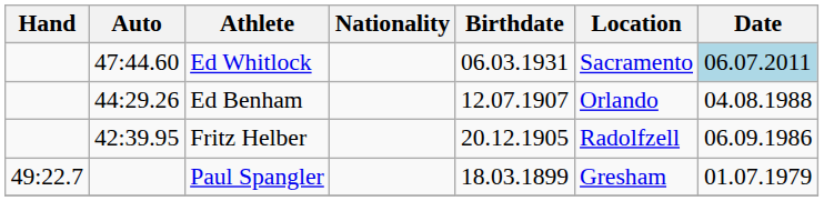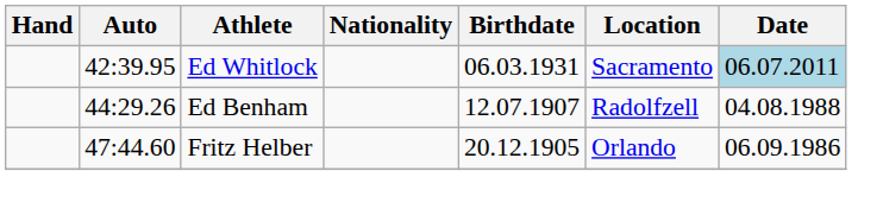Ed Whitlock | Auto: 47:44.60 -> 42:39.95
Ed Benham | Location: Orlando -> Radolfzell
Fritz Helber | Auto: 42:39.95 -> 47:44.60
Fritz Helber | Location: Radolfzell -> Orlando
- row: 49:22.7 | Paul Spangler | 18.03.1899 | Gresham | 01.07.1979
